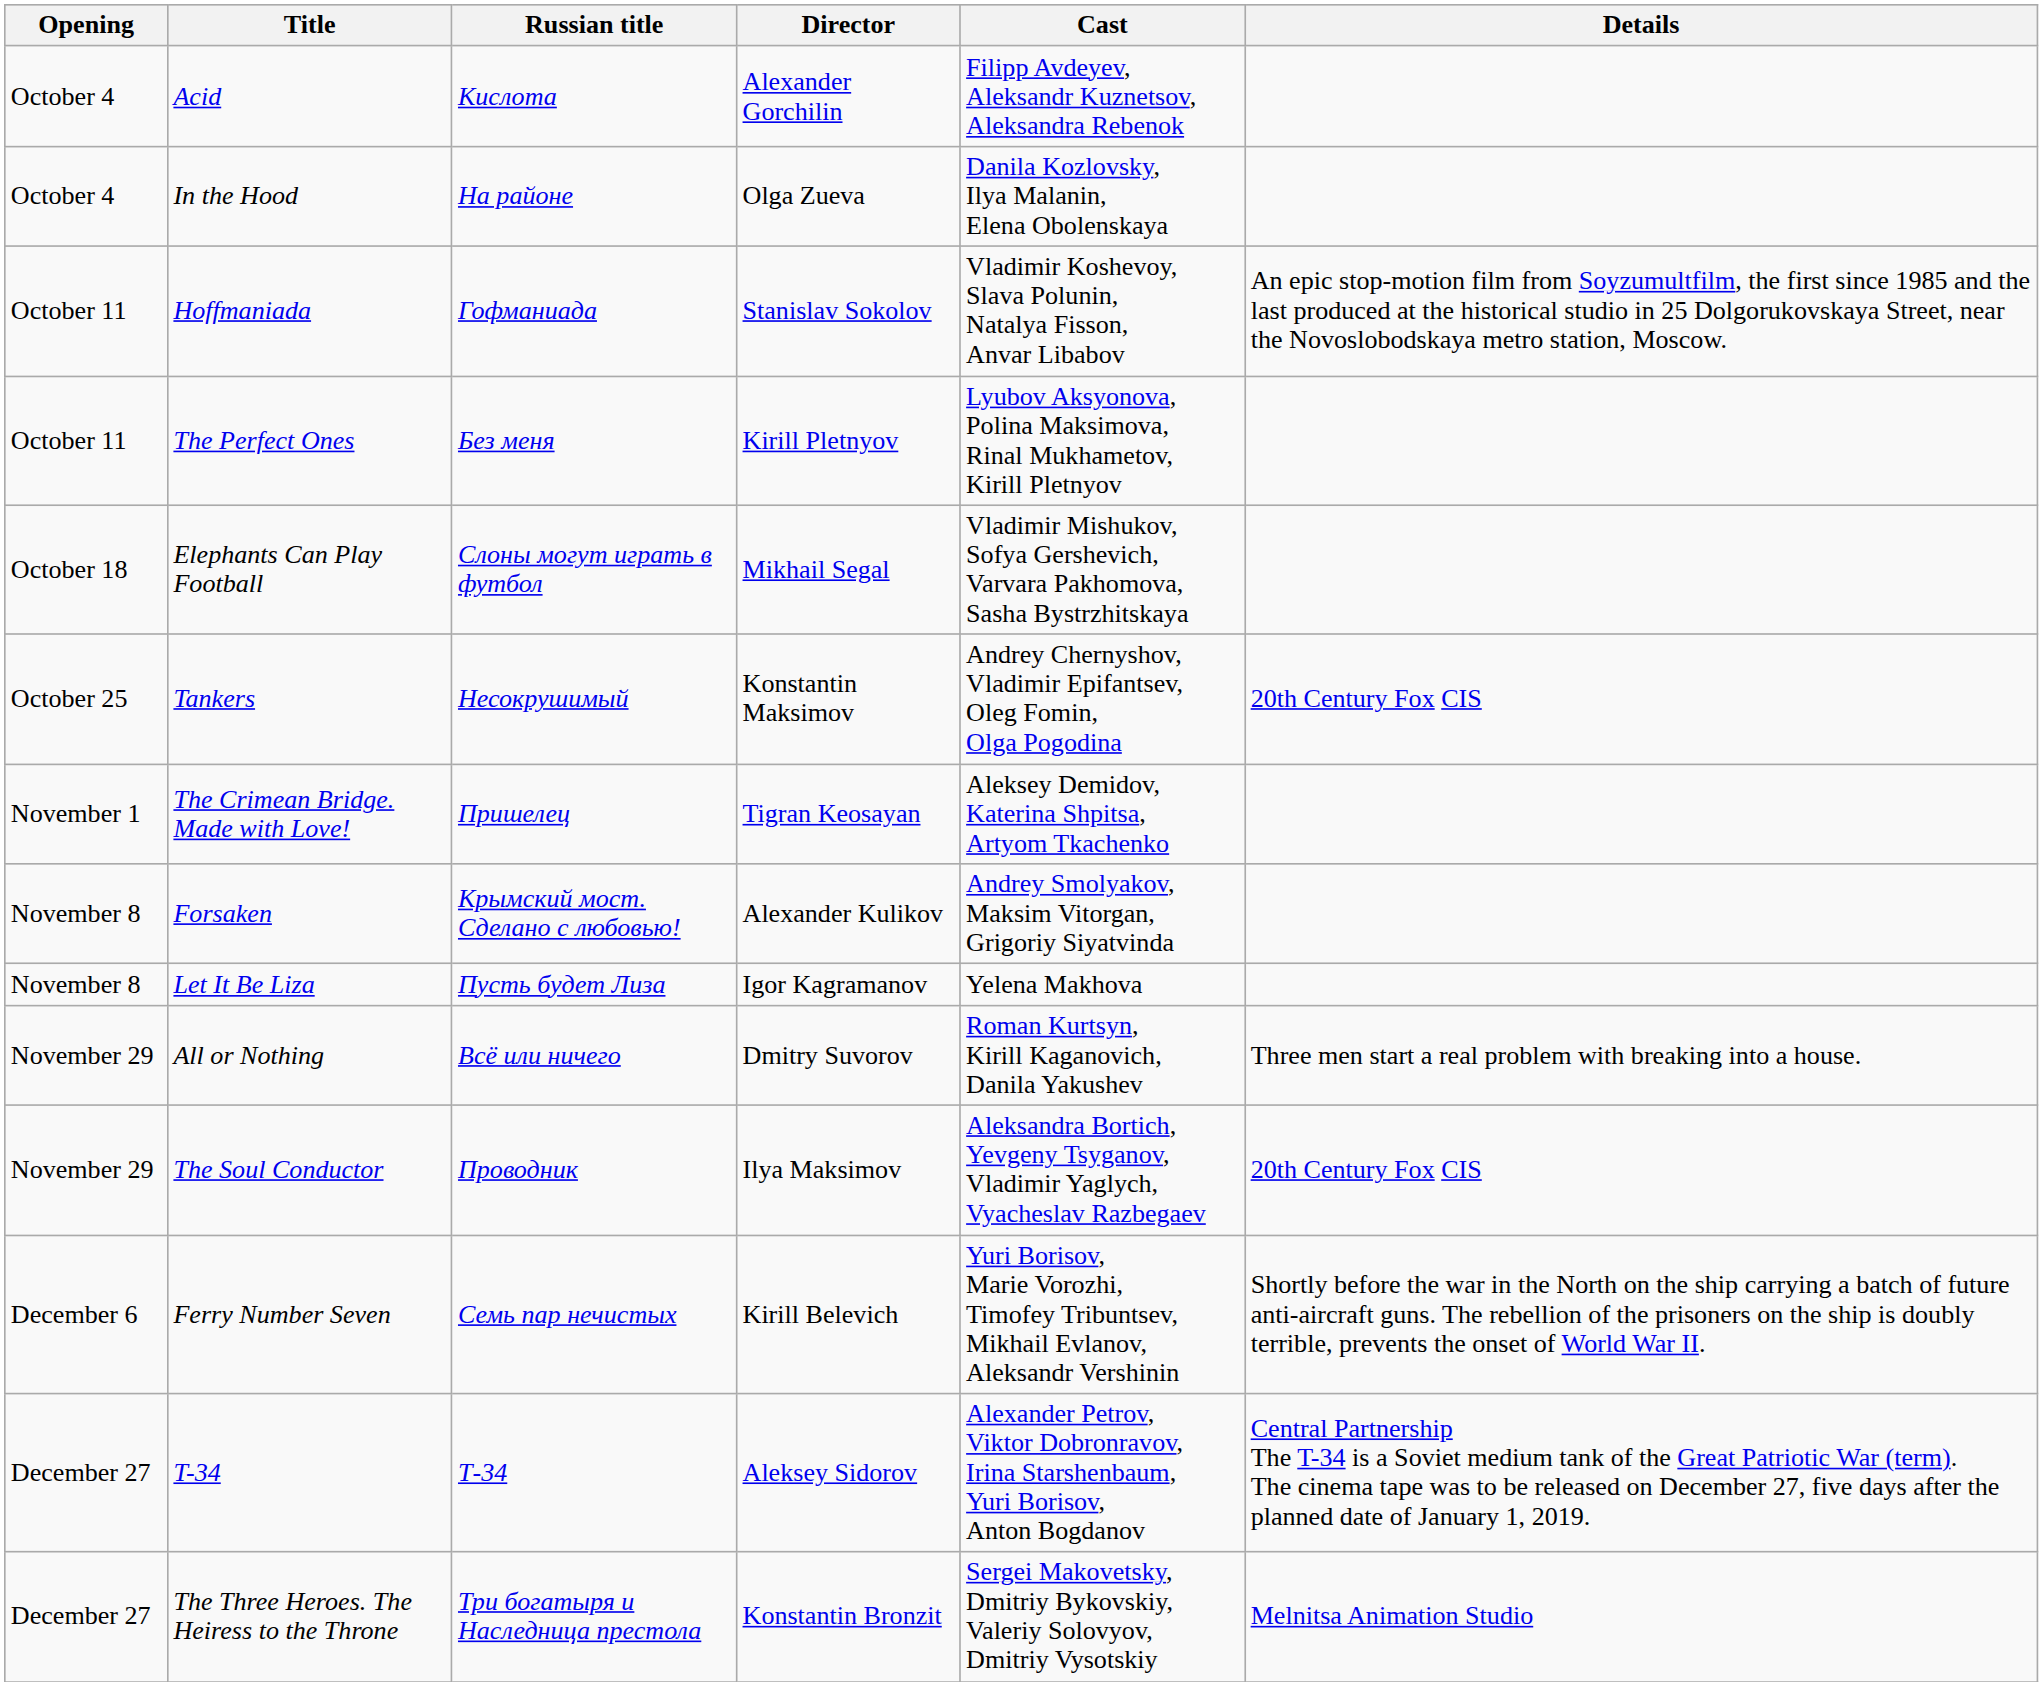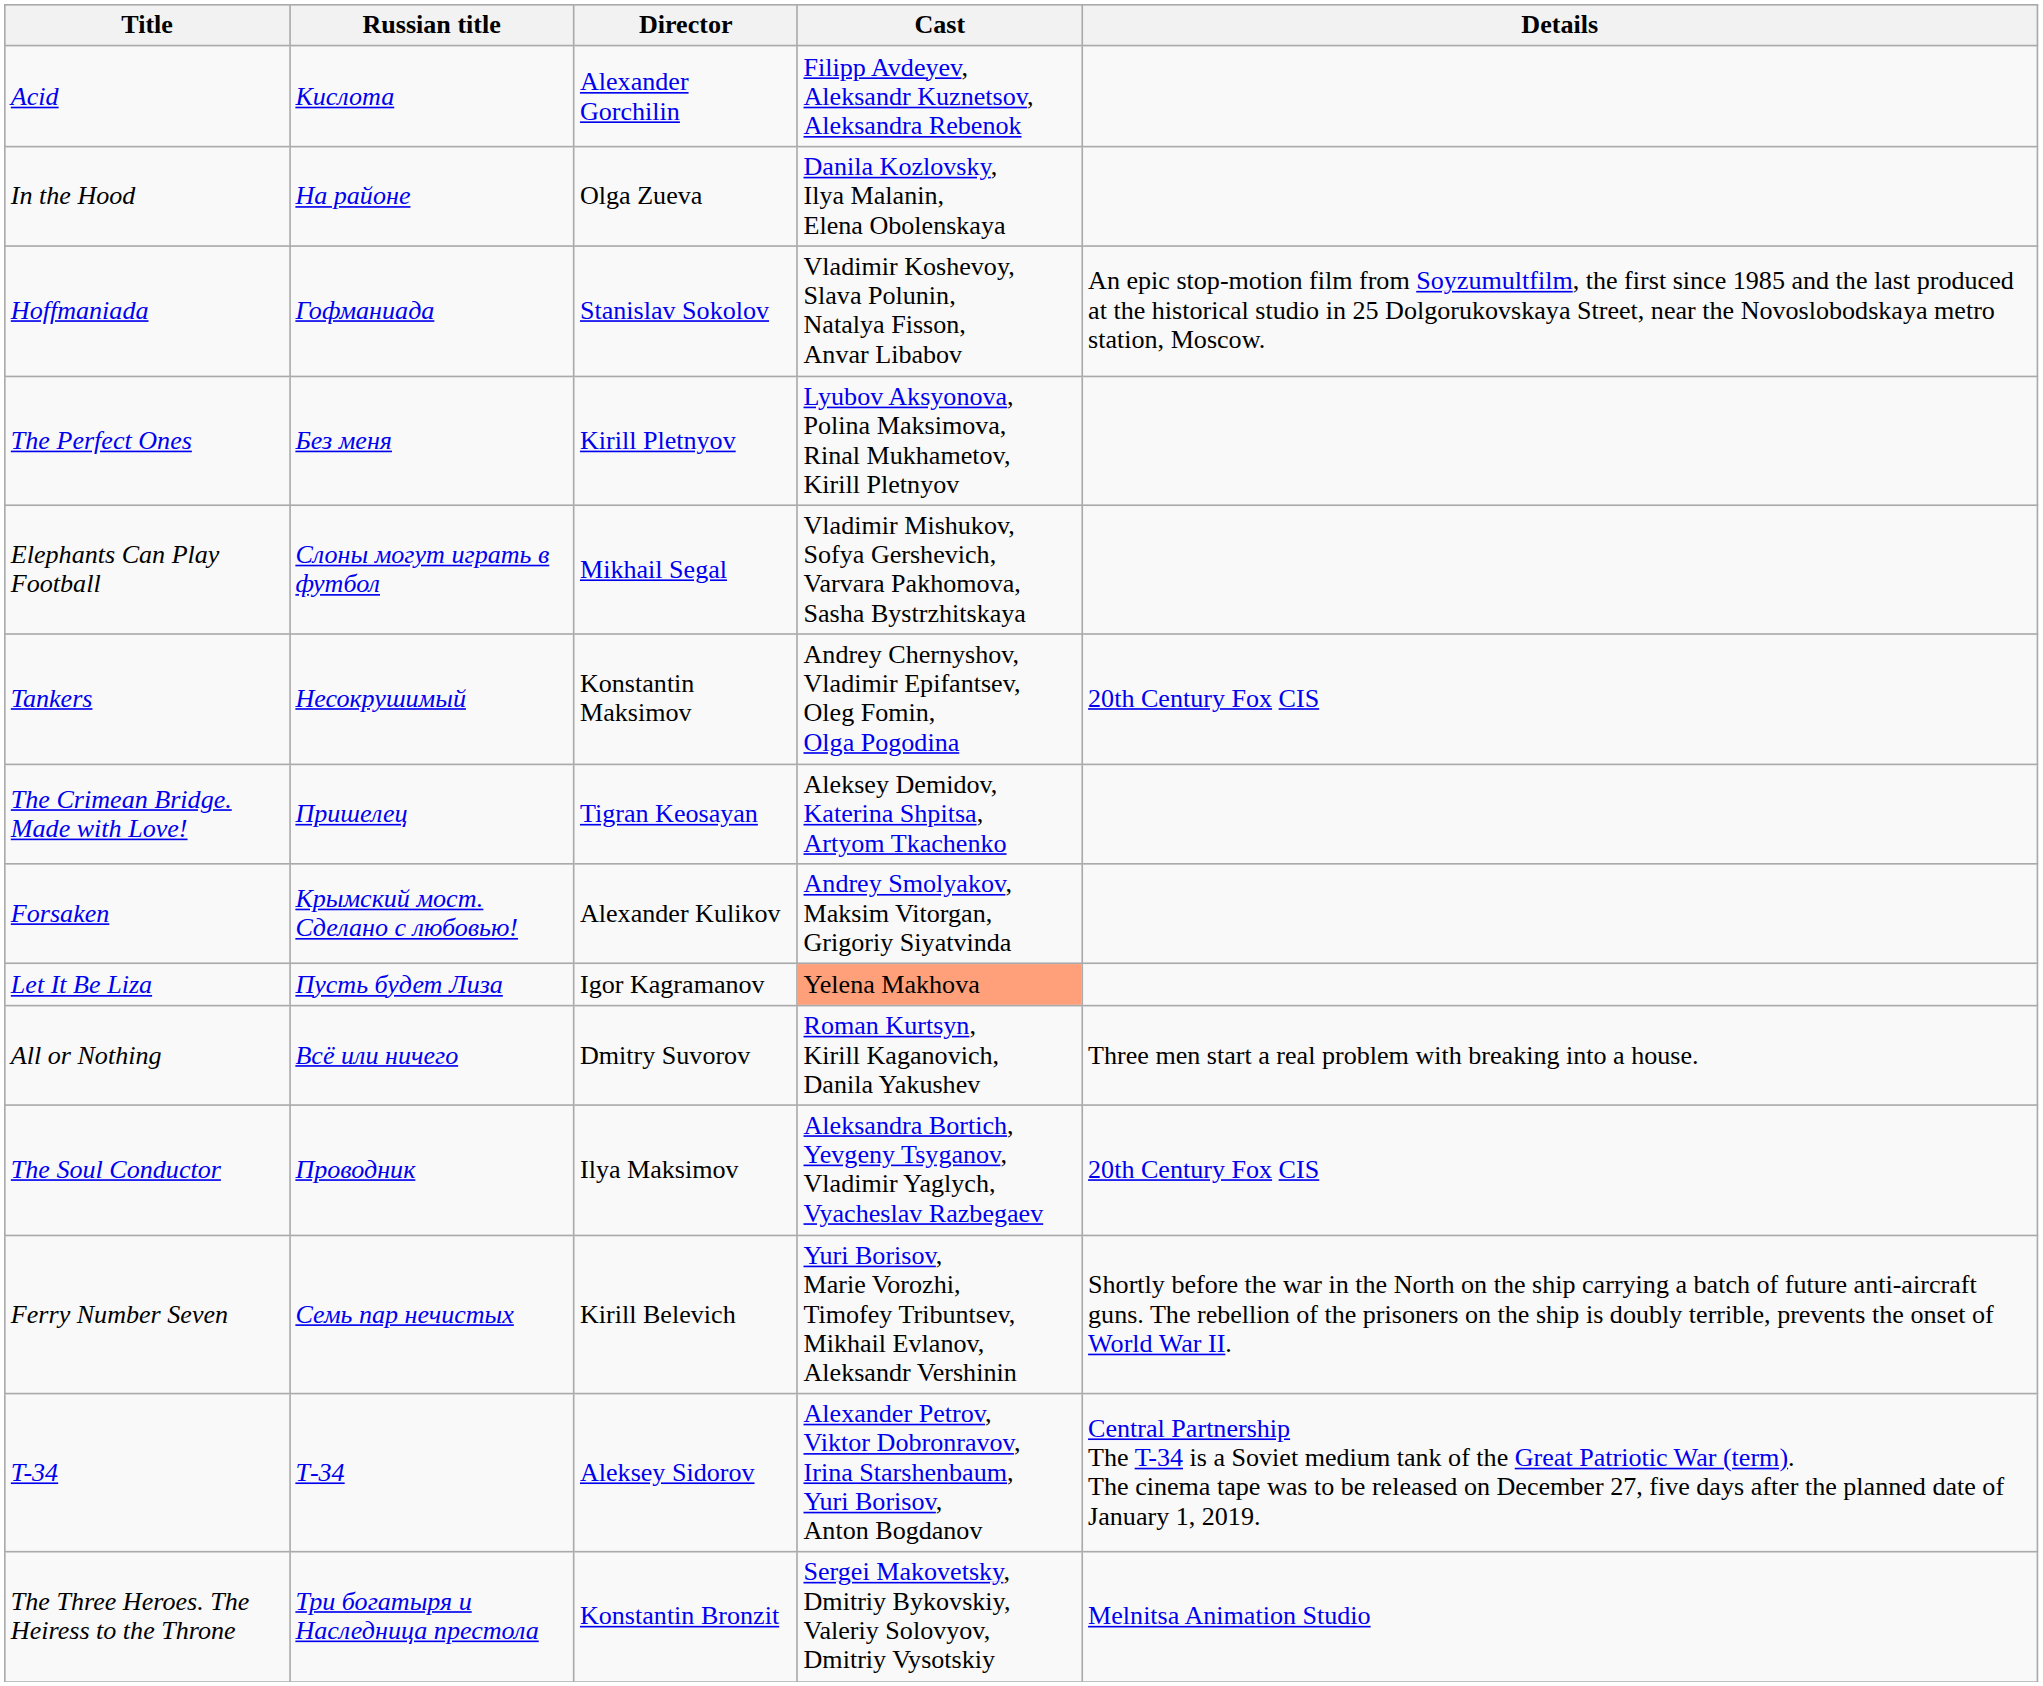- column: Opening | October 4 | October 4 | October 11 | October 11 | October 18 | October 25 | November 1 | November 8 | November 8 | November 29 | November 29 | December 6 | December 27 | December 27
Let It Be Liza | Cast: no background -> lightsalmon background
